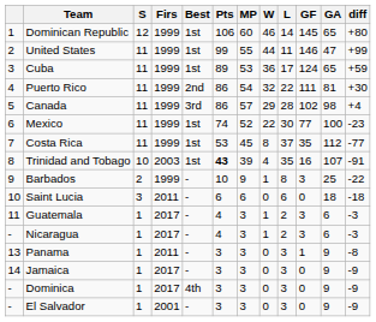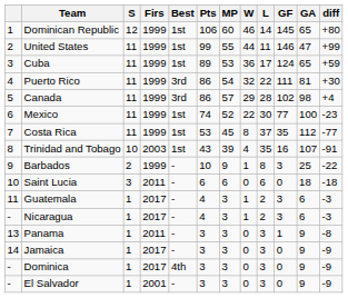Puerto Rico | Best: 2nd -> 3rd
Trinidad and Tobago | Pts: bold -> normal
